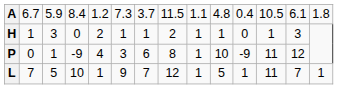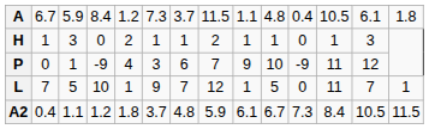P | column 8: 8 -> 7
P | column 9: 1 -> 9
L | column 11: 1 -> 0
+ row: A2 | 0.4 | 1.1 | 1.2 | 1.8 | 3.7 | 4.8 | 5.9 | 6.1 | 6.7 | 7.3 | 8.4 | 10.5 | 11.5
